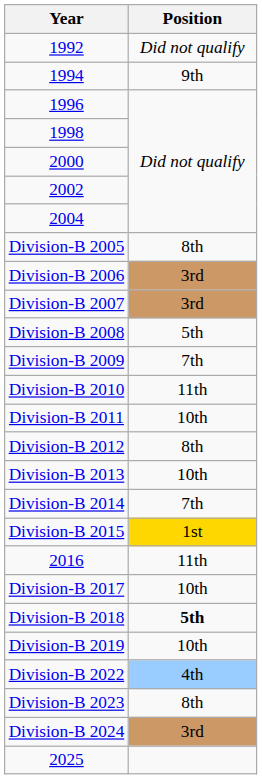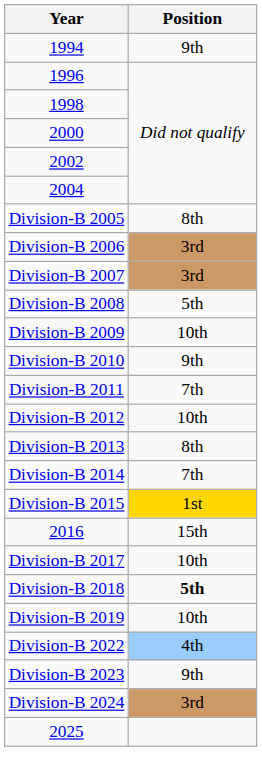- row: 1992 | Did not qualify
Division-B 2009 | Position: 7th -> 10th
Division-B 2010 | Position: 11th -> 9th
Division-B 2011 | Position: 10th -> 7th
Division-B 2012 | Position: 8th -> 10th
Division-B 2013 | Position: 10th -> 8th
2016 | Position: 11th -> 15th
Division-B 2023 | Position: 8th -> 9th
